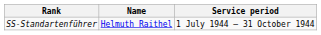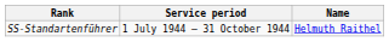columns swapped: Name <-> Service period
